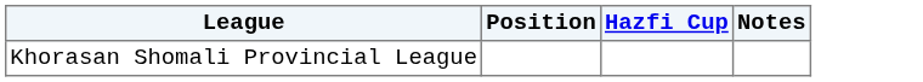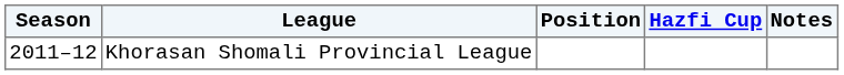+ column: Season | 2011–12
